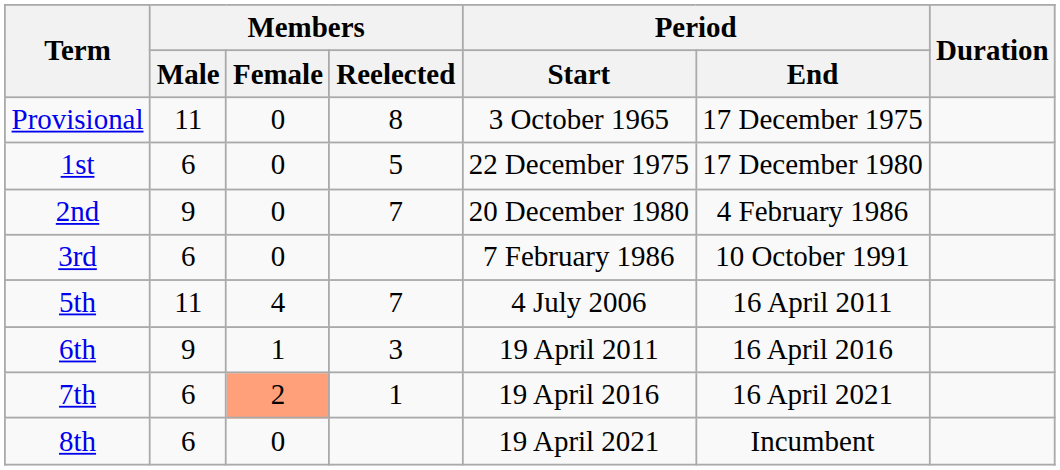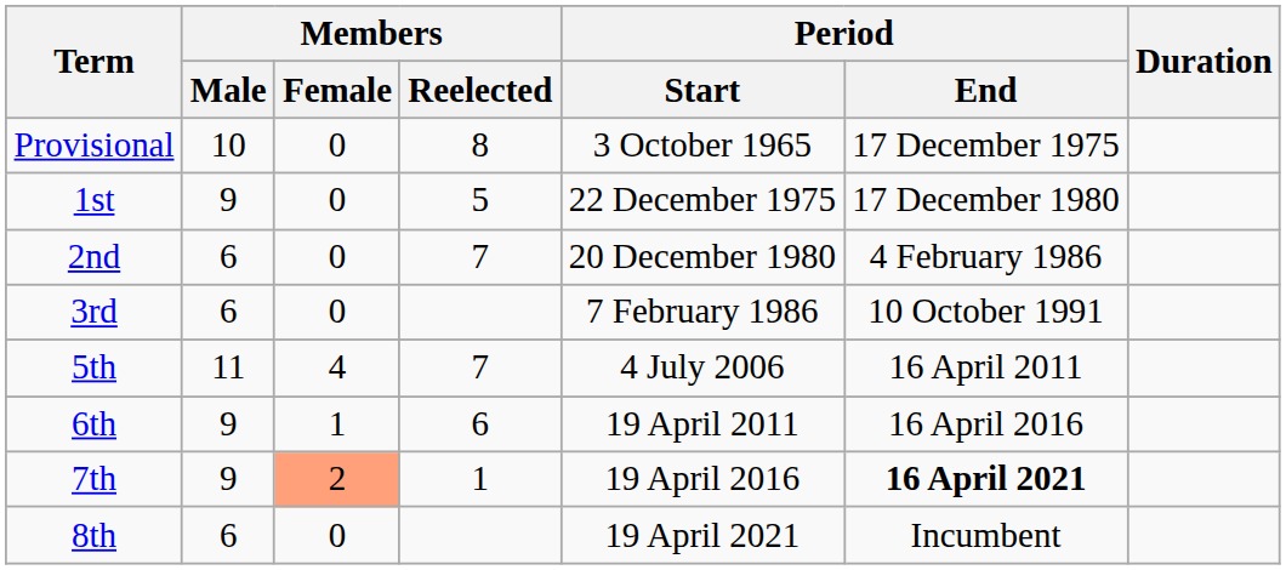Provisional | Members / Male: 11 -> 10
1st | Members / Male: 6 -> 9
2nd | Members / Male: 9 -> 6
6th | Members / Reelected: 3 -> 6
7th | Members / Male: 6 -> 9
7th | Period / End: normal -> bold
